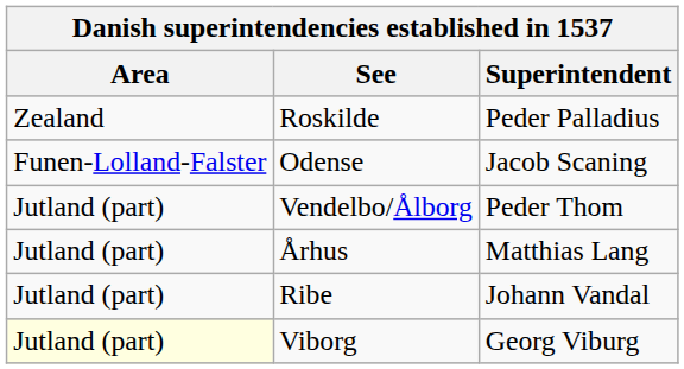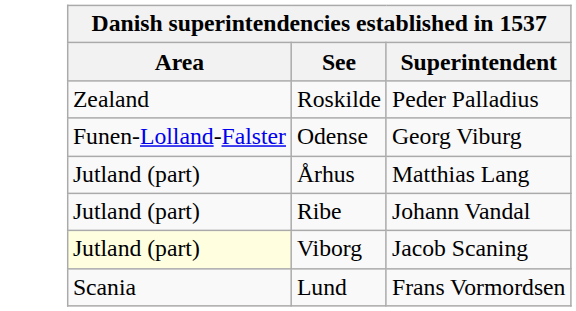Odense | Superintendent: Jacob Scaning -> Georg Viburg
- row: Jutland (part) | Vendelbo/Ålborg | Peder Thom
Viborg | Superintendent: Georg Viburg -> Jacob Scaning
+ row: Scania | Lund | Frans Vormordsen
